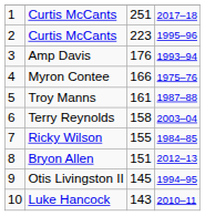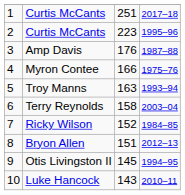Amp Davis | column 4: 1993–94 -> 1987–88
Troy Manns | column 3: 161 -> 163
Troy Manns | column 4: 1987–88 -> 1993–94
Ricky Wilson | column 3: 155 -> 152
